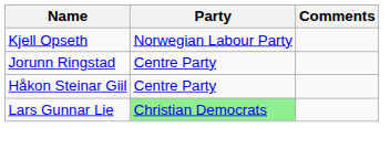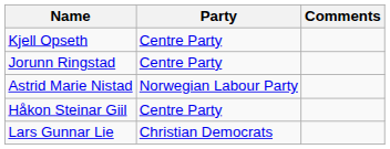Kjell Opseth | Party: Norwegian Labour Party -> Centre Party
+ row: Astrid Marie Nistad | Norwegian Labour Party
Lars Gunnar Lie | Party: lightgreen background -> no background
